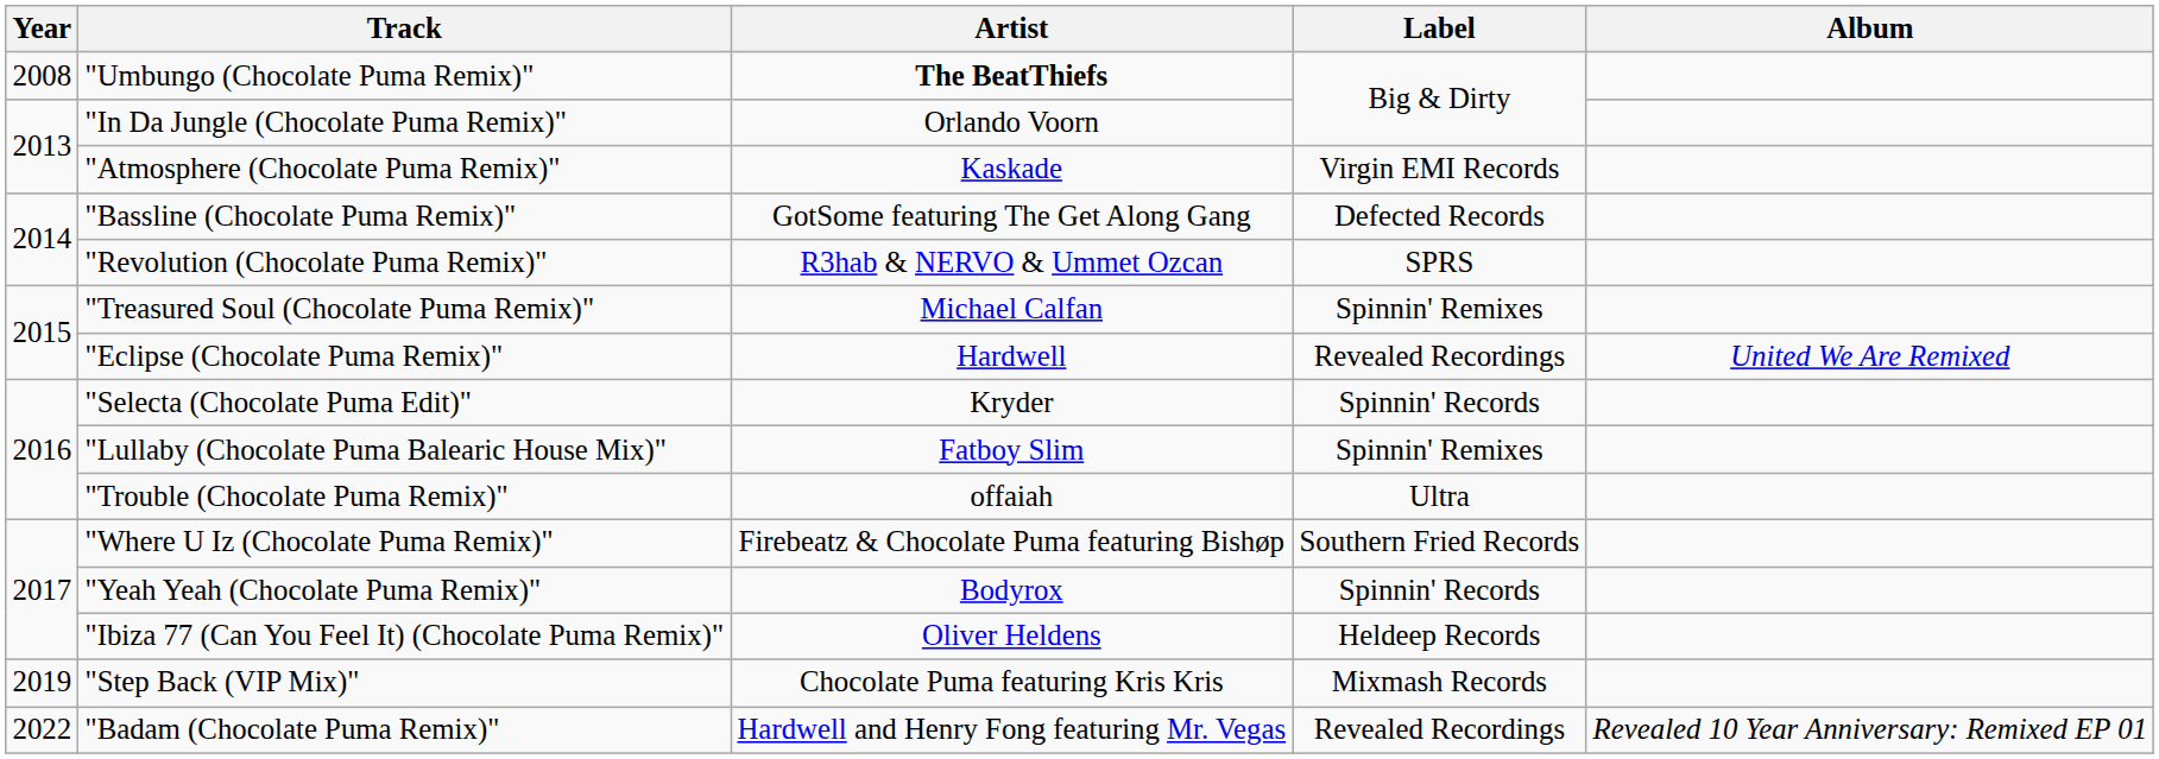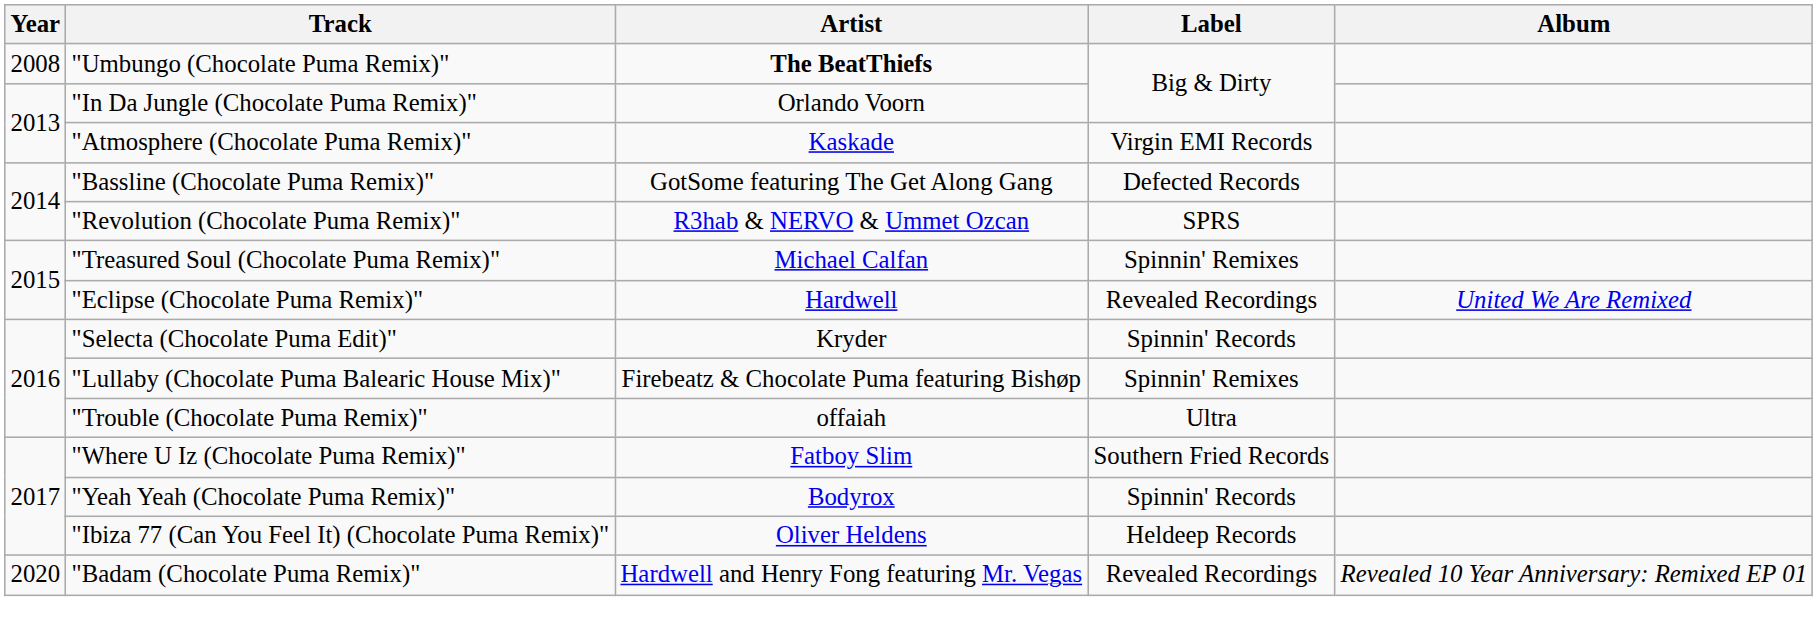"Lullaby (Chocolate Puma Balearic House Mix)" | Artist: Fatboy Slim -> Firebeatz & Chocolate Puma featuring Bishøp
"Where U Iz (Chocolate Puma Remix)" | Artist: Firebeatz & Chocolate Puma featuring Bishøp -> Fatboy Slim
- row: 2019 | "Step Back (VIP Mix)" | Chocolate Puma featuring Kris Kris | Mixmash Records
"Badam (Chocolate Puma Remix)" | Year: 2022 -> 2020
